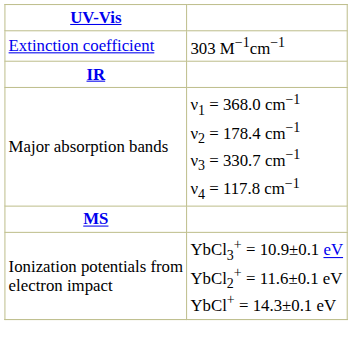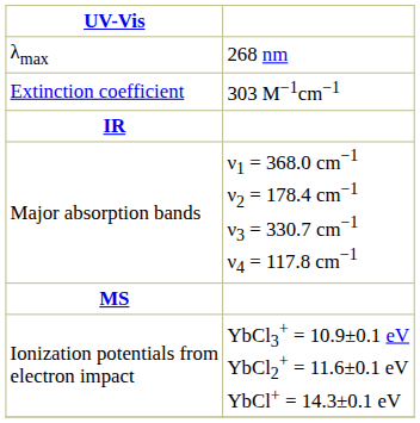+ row: λmax | 268 nm
